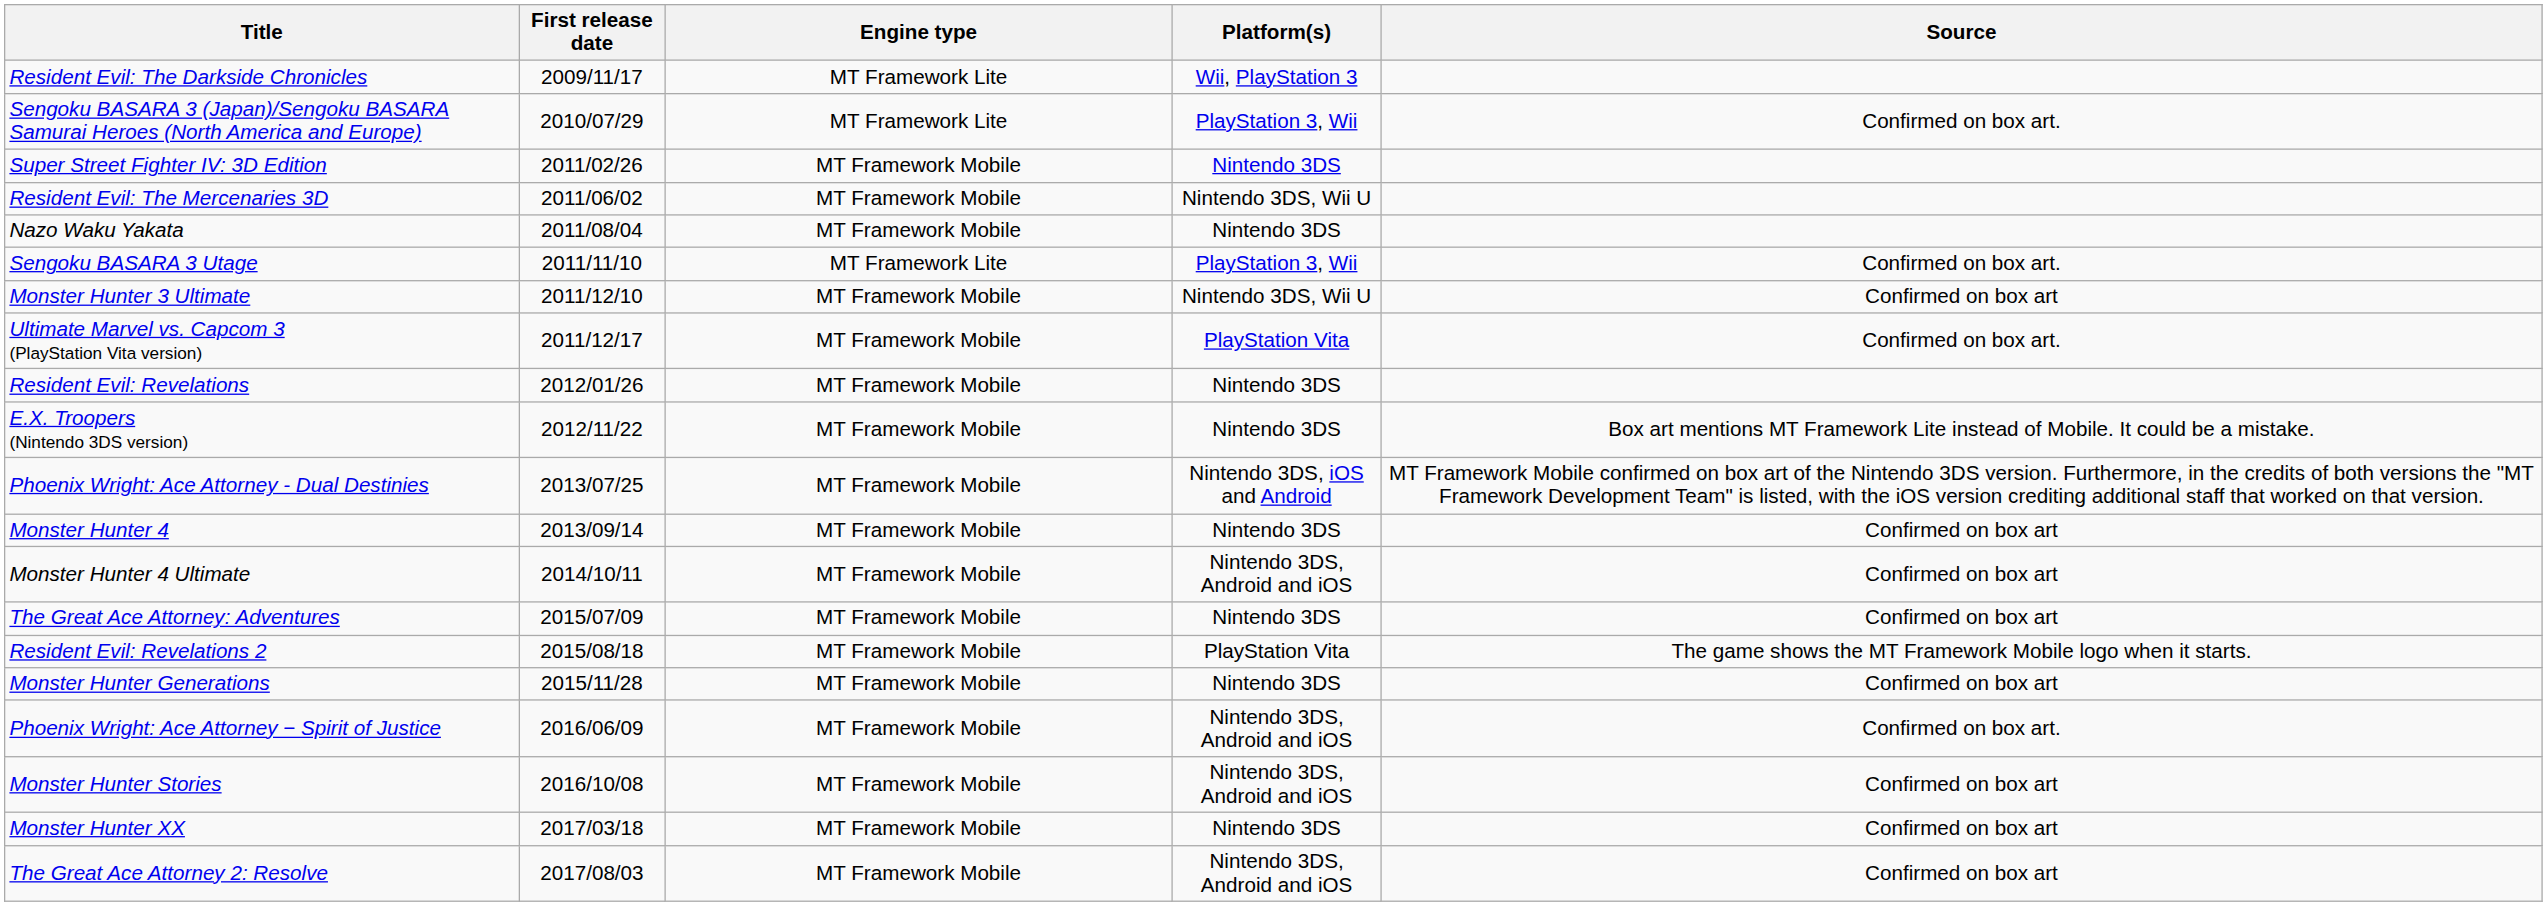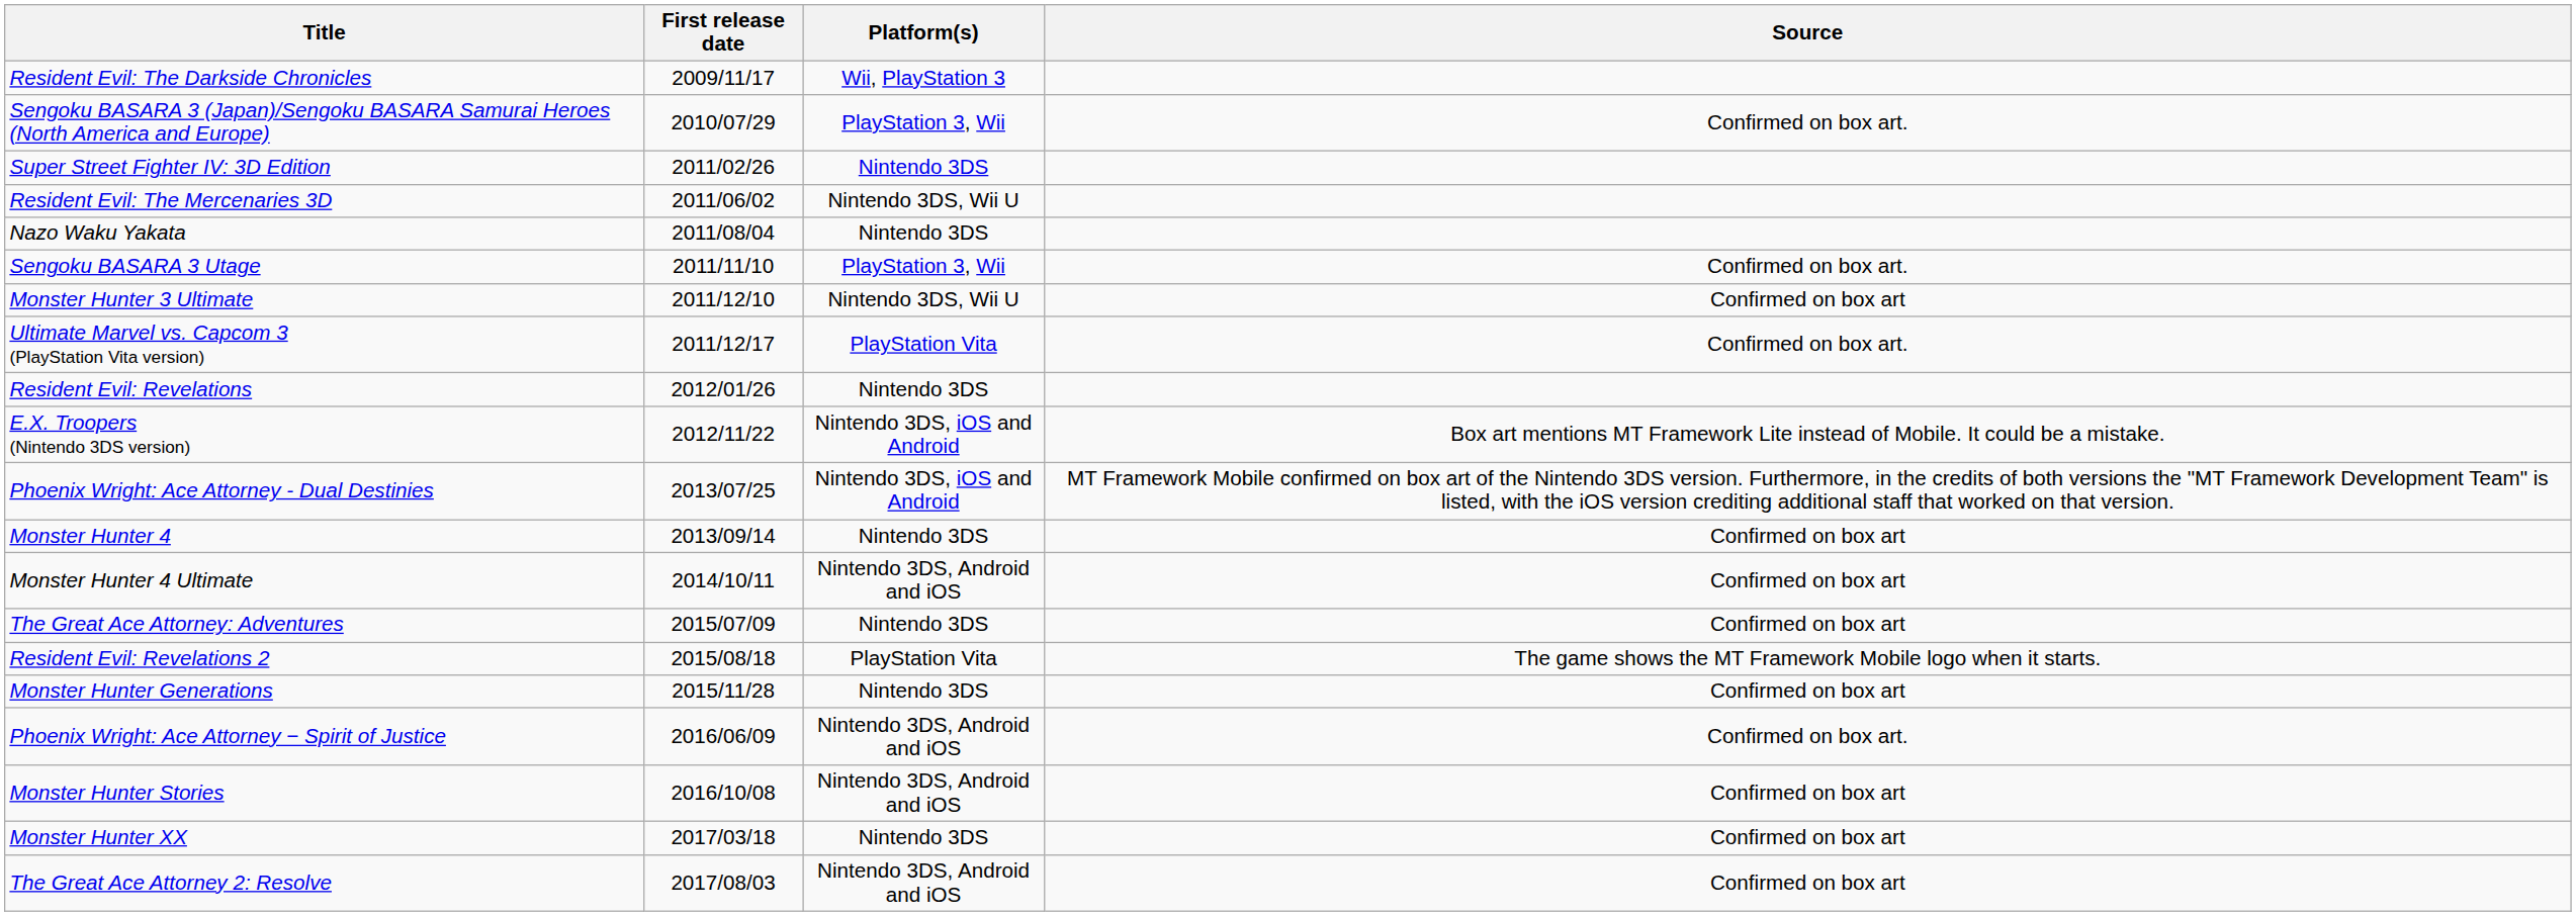- column: Engine type | MT Framework Lite | MT Framework Lite | MT Framework Mobile | MT Framework Mobile | MT Framework Mobile | MT Framework Lite | MT Framework Mobile | MT Framework Mobile | MT Framework Mobile | MT Framework Mobile | MT Framework Mobile | MT Framework Mobile | MT Framework Mobile | MT Framework Mobile | MT Framework Mobile | MT Framework Mobile | MT Framework Mobile | MT Framework Mobile | MT Framework Mobile | MT Framework Mobile
E.X. Troopers (Nintendo 3DS version) | Platform(s): Nintendo 3DS -> Nintendo 3DS, iOS and Android
